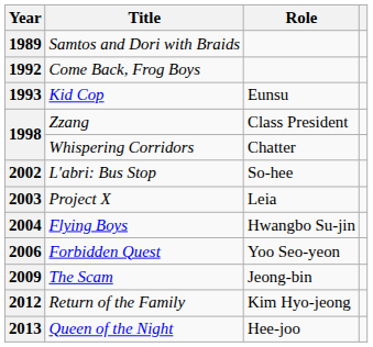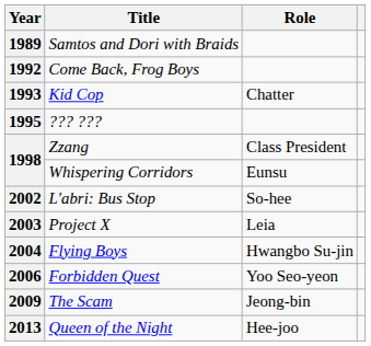1993 | Role: Eunsu -> Chatter
+ row: 1995 | ??? ???
1998 / Whispering Corridors | Role: Chatter -> Eunsu
- row: 2012 | Return of the Family | Kim Hyo-jeong
